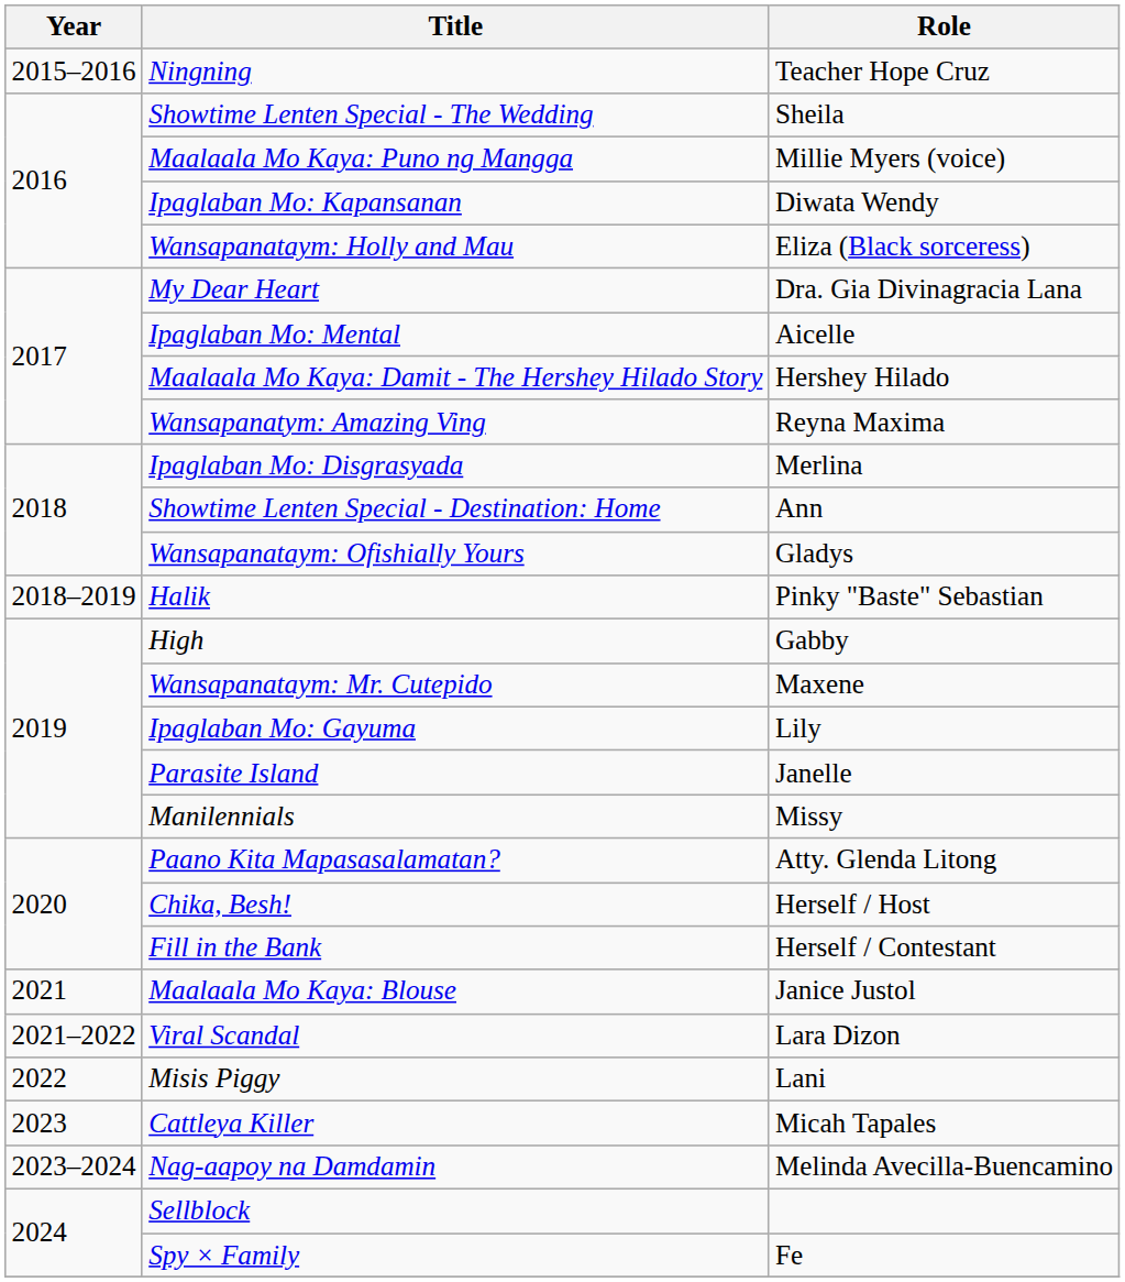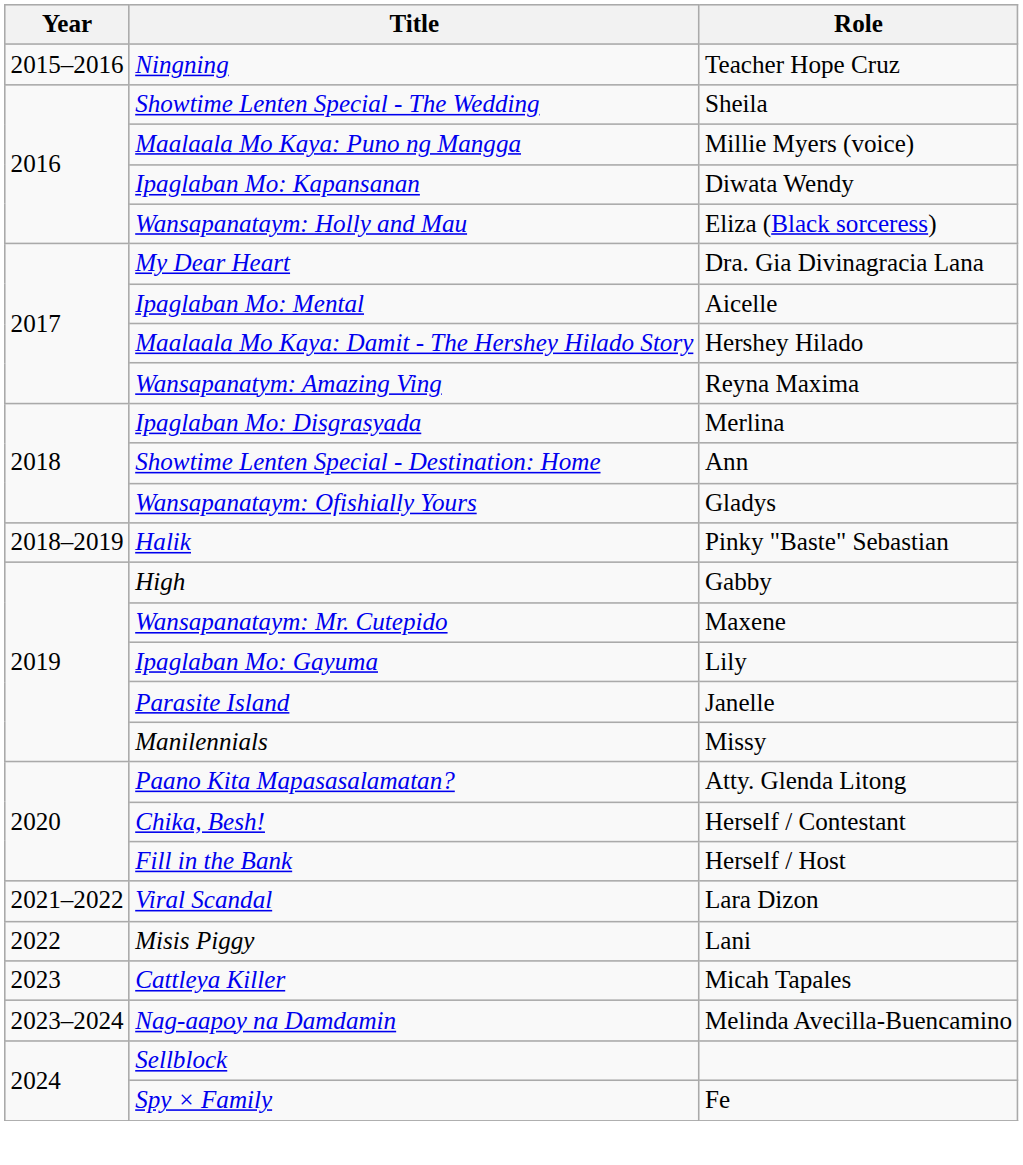Chika, Besh! | Role: Herself / Host -> Herself / Contestant
Fill in the Bank | Role: Herself / Contestant -> Herself / Host
- row: 2021 | Maalaala Mo Kaya: Blouse | Janice Justol
